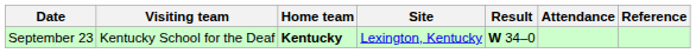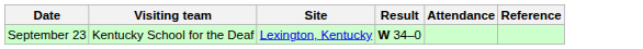- column: Home team | Kentucky
